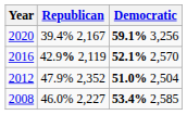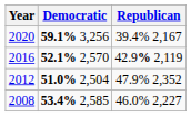columns swapped: Democratic <-> Republican
